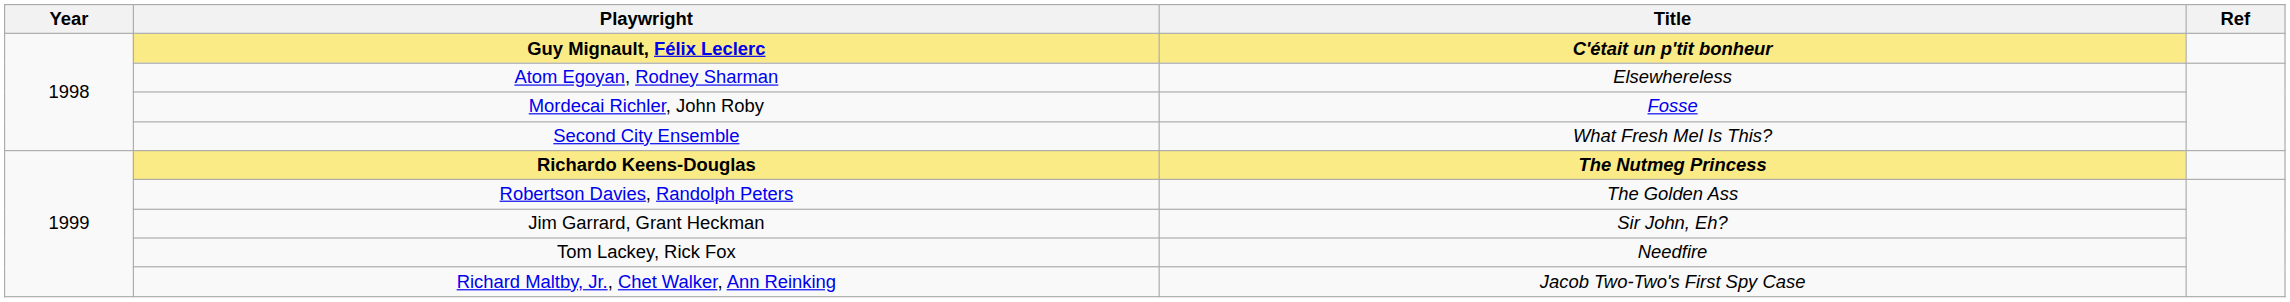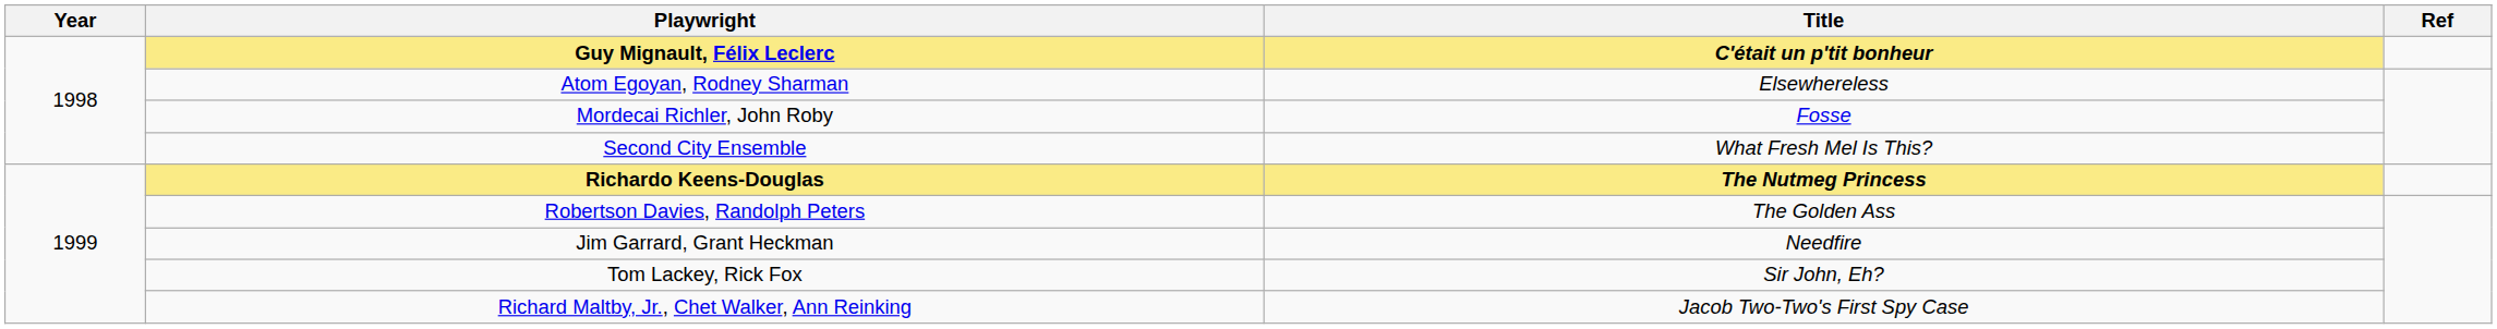Jim Garrard, Grant Heckman | Title: Sir John, Eh? -> Needfire
Tom Lackey, Rick Fox | Title: Needfire -> Sir John, Eh?
